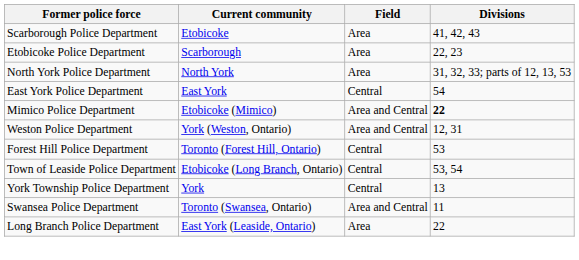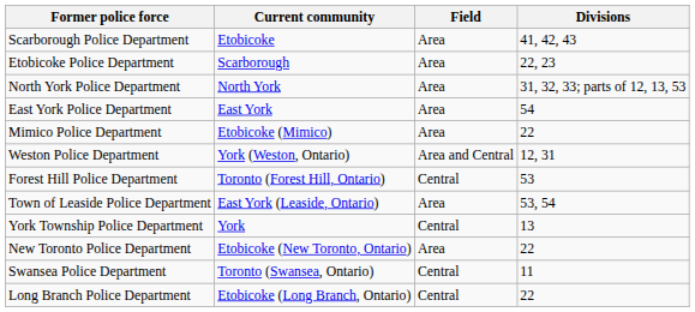East York Police Department | Field: Central -> Area
Mimico Police Department | Field: Area and Central -> Area
Mimico Police Department | Divisions: bold -> normal
Town of Leaside Police Department | Current community: Etobicoke (Long Branch, Ontario) -> East York (Leaside, Ontario)
Town of Leaside Police Department | Field: Central -> Area
+ row: New Toronto Police Department | Etobicoke (New Toronto, Ontario) | Area | 22
Swansea Police Department | Field: Area and Central -> Central
Long Branch Police Department | Current community: East York (Leaside, Ontario) -> Etobicoke (Long Branch, Ontario)
Long Branch Police Department | Field: Area -> Central
